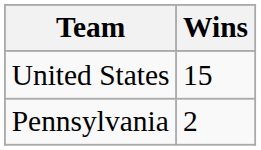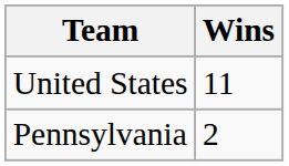United States | Wins: 15 -> 11
